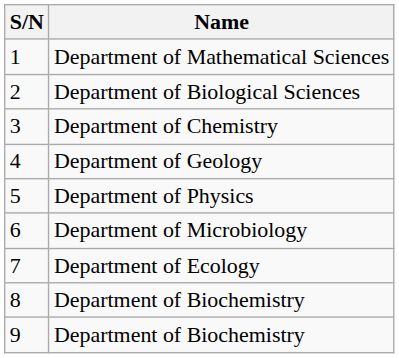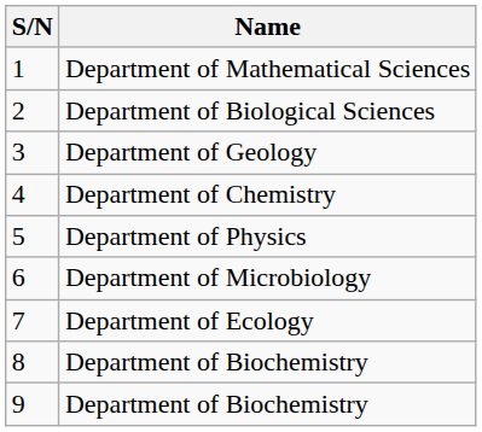3 | Name: Department of Chemistry -> Department of Geology
4 | Name: Department of Geology -> Department of Chemistry
